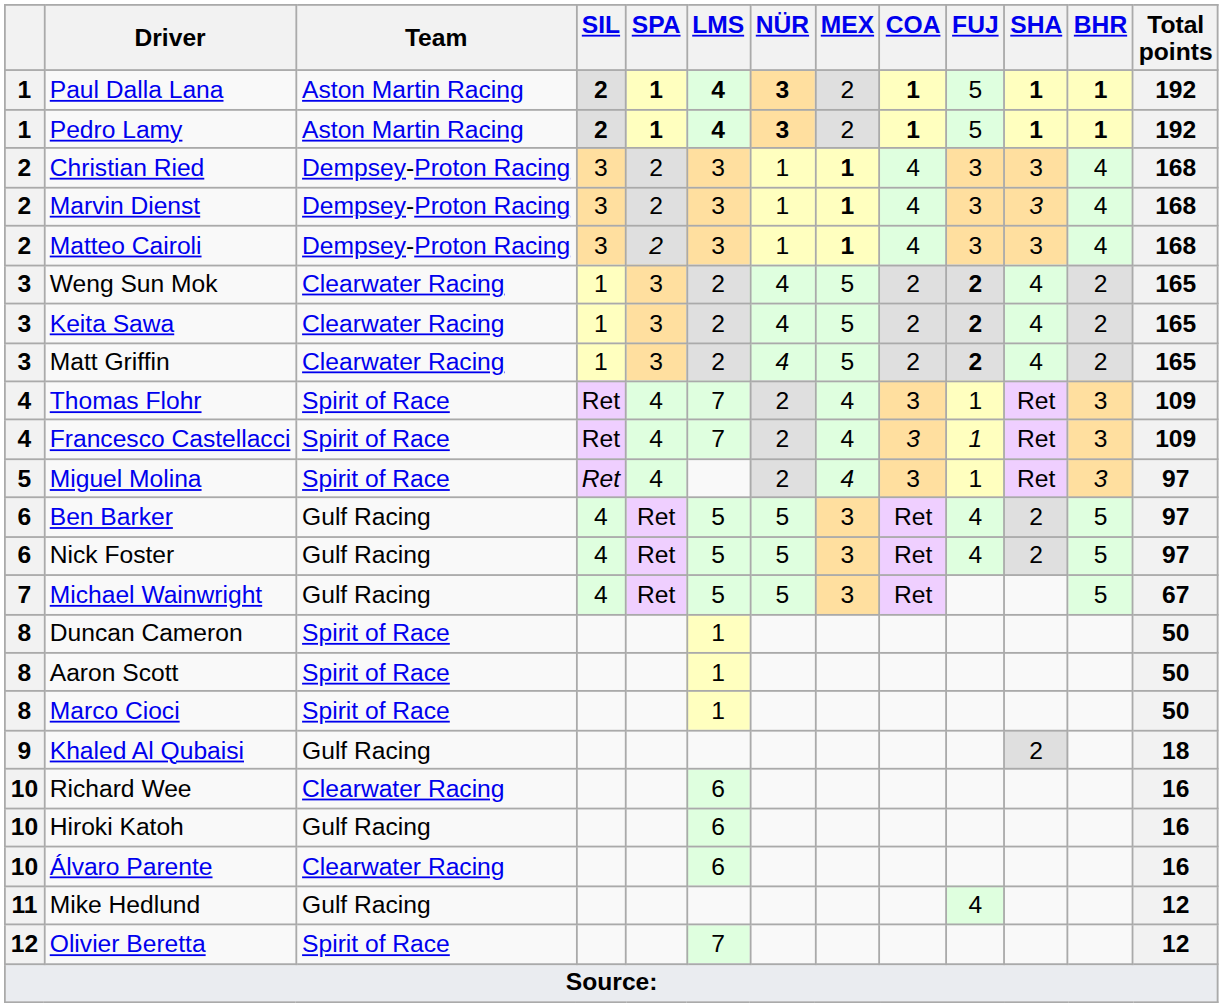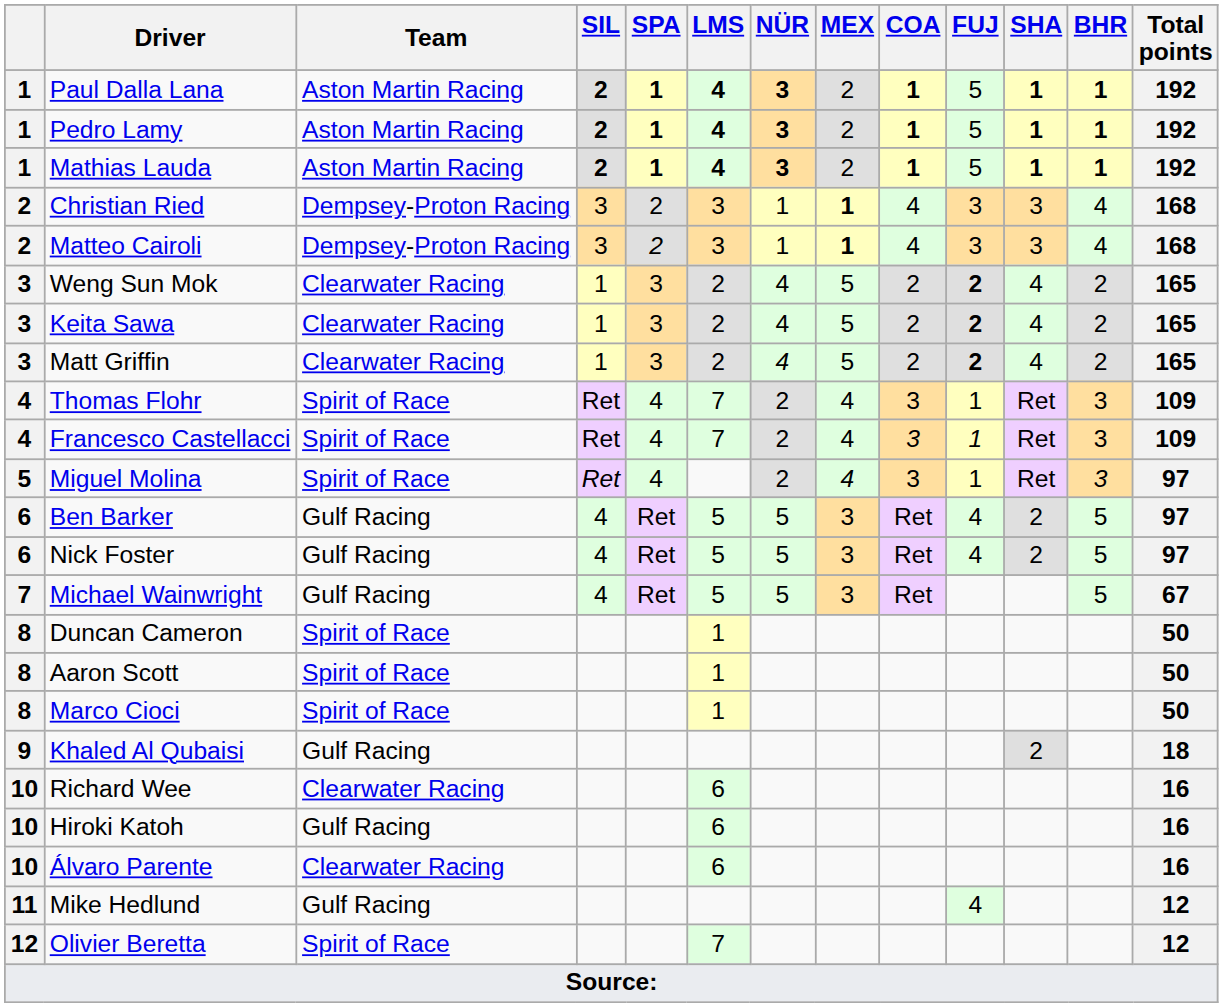+ row: 1 | Mathias Lauda | Aston Martin Racing | 2 | 1 | 4 | 3 | 2 | 1 | 5 | 1 | 1 | 192
- row: 2 | Marvin Dienst | Dempsey-Proton Racing | 3 | 2 | 3 | 1 | 1 | 4 | 3 | 3 | 4 | 168
